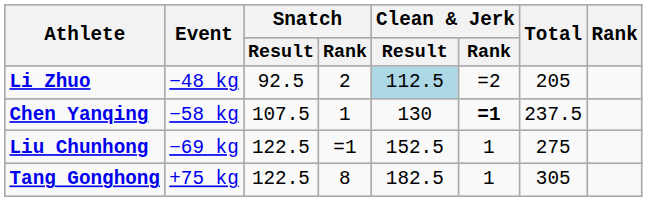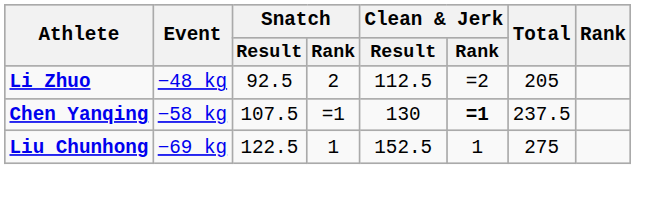Li Zhuo | Clean & Jerk / Result: lightblue background -> no background
Chen Yanqing | Snatch / Rank: 1 -> =1
Liu Chunhong | Snatch / Rank: =1 -> 1
- row: Tang Gonghong | +75 kg | 122.5 | 8 | 182.5 | 1 | 305
